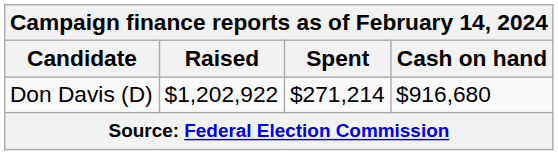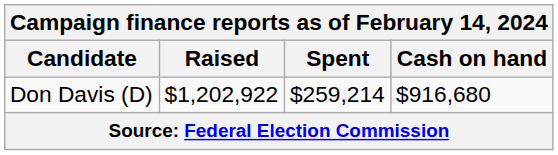Don Davis (D) | Spent: $271,214 -> $259,214
